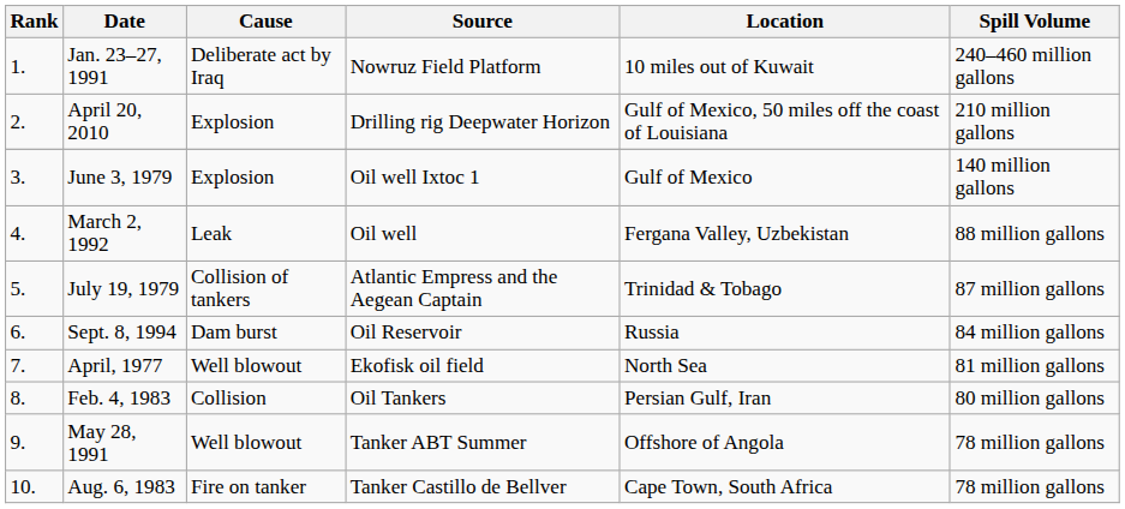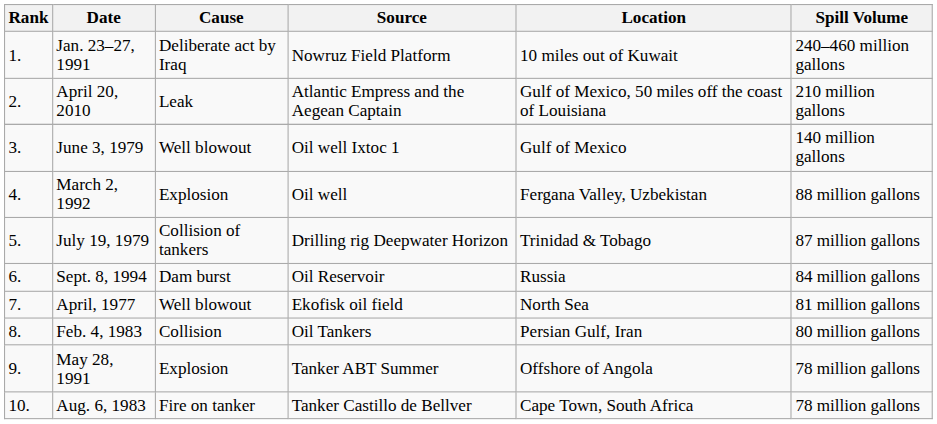April 20, 2010 | Cause: Explosion -> Leak
April 20, 2010 | Source: Drilling rig Deepwater Horizon -> Atlantic Empress and the Aegean Captain
June 3, 1979 | Cause: Explosion -> Well blowout
March 2, 1992 | Cause: Leak -> Explosion
July 19, 1979 | Source: Atlantic Empress and the Aegean Captain -> Drilling rig Deepwater Horizon
May 28, 1991 | Cause: Well blowout -> Explosion
